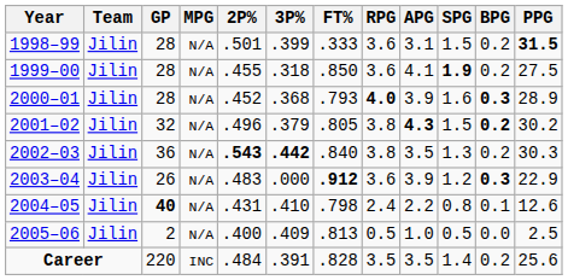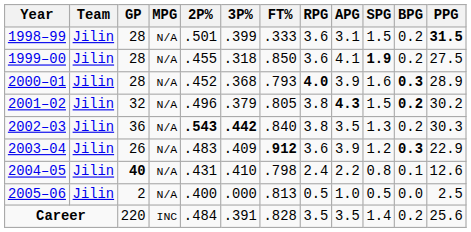2003–04 | 3P%: .000 -> .409
2005–06 | 3P%: .409 -> .000
